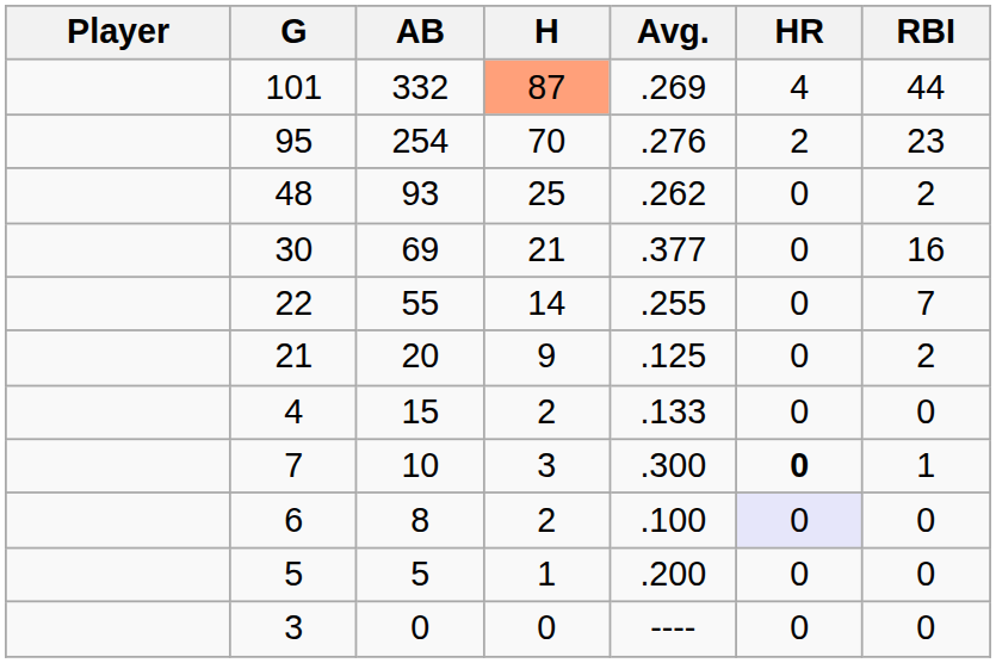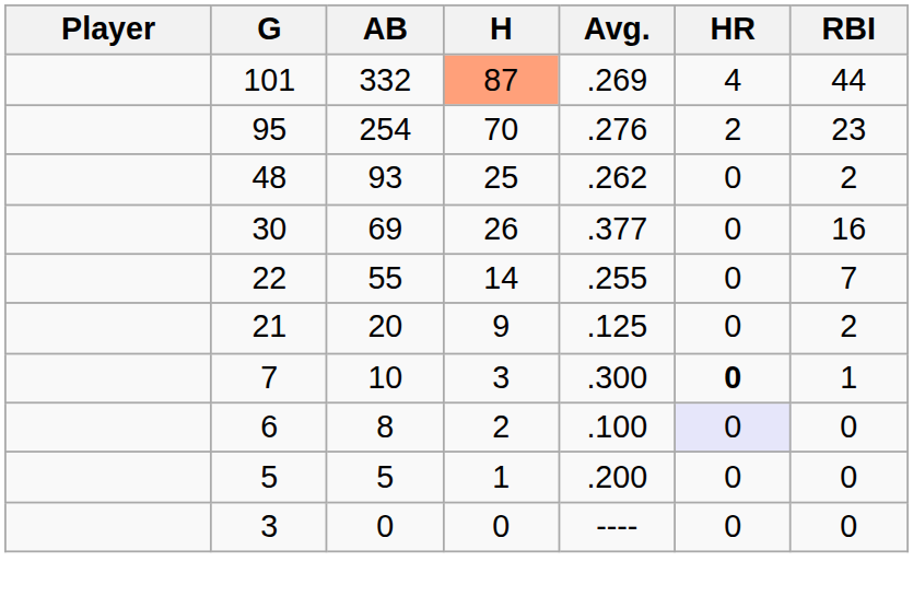69 | H: 21 -> 26
- row: 4 | 15 | 2 | .133 | 0 | 0
